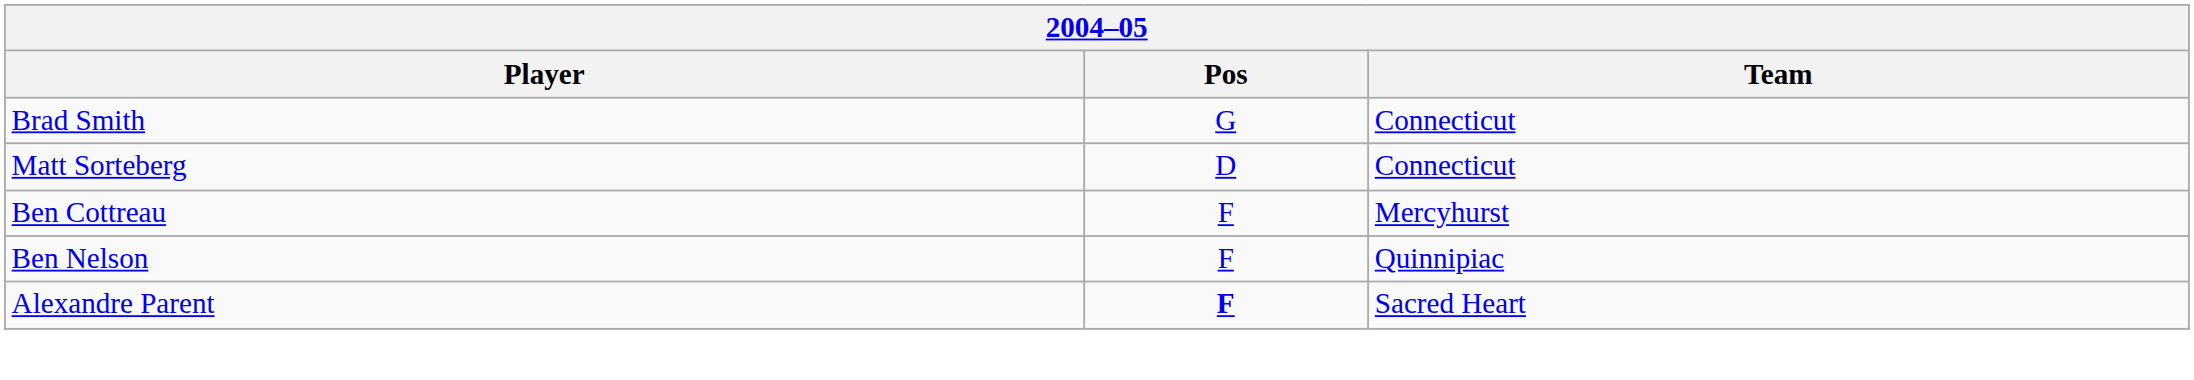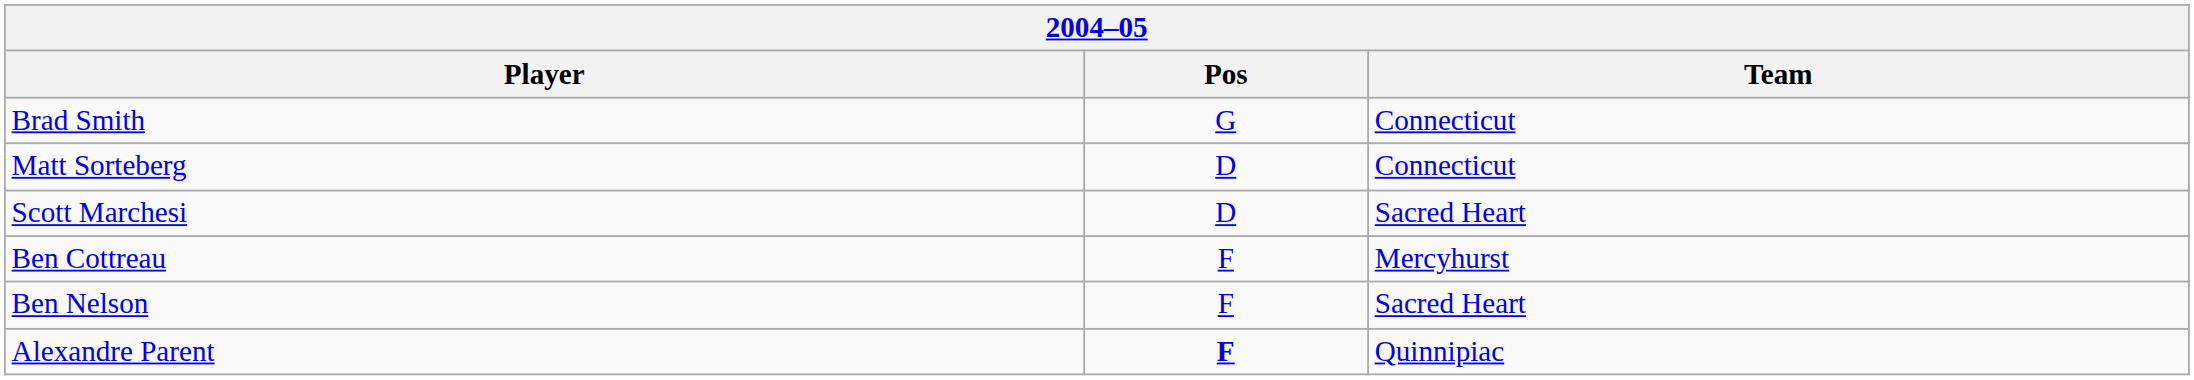+ row: Scott Marchesi | D | Sacred Heart
Ben Nelson | Team: Quinnipiac -> Sacred Heart
Alexandre Parent | Team: Sacred Heart -> Quinnipiac
